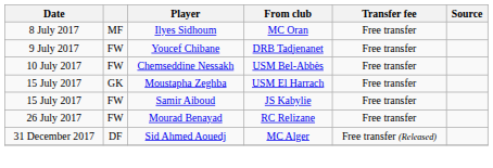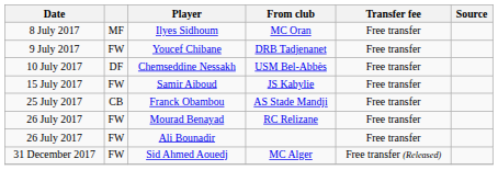Chemseddine Nessakh | column 2: FW -> DF
- row: 15 July 2017 | GK | Moustapha Zeghba | USM El Harrach | Free transfer
+ row: 25 July 2017 | CB | Franck Obambou | AS Stade Mandji | Free transfer
+ row: 26 July 2017 | FW | Ali Bounadir | Free transfer
Sid Ahmed Aouedj | column 2: DF -> FW
